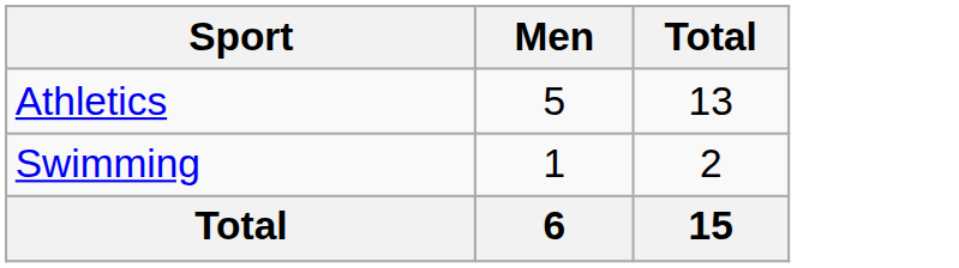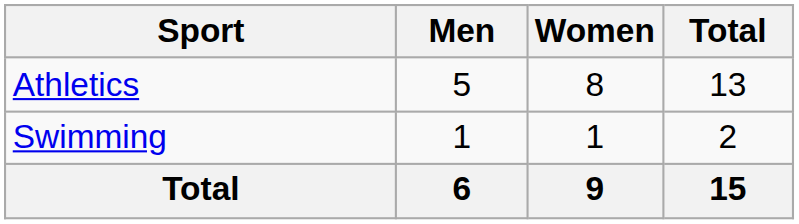+ column: Women | 8 | 1 | 9
